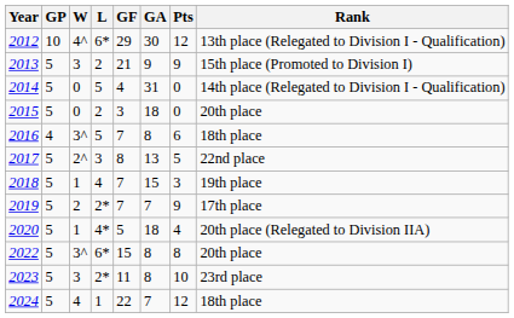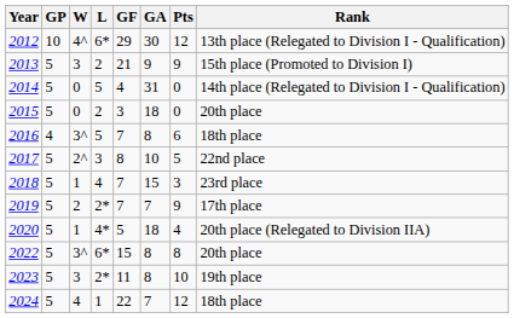2017 | GA: 13 -> 10
2018 | Rank: 19th place -> 23rd place
2023 | Rank: 23rd place -> 19th place
